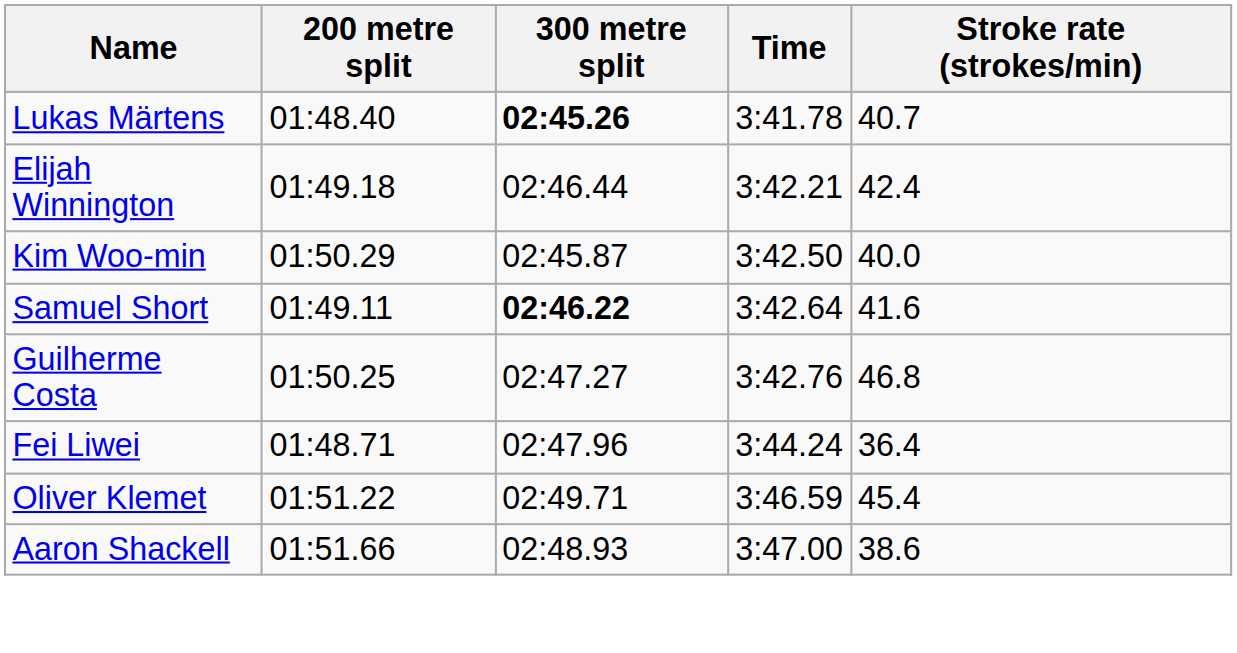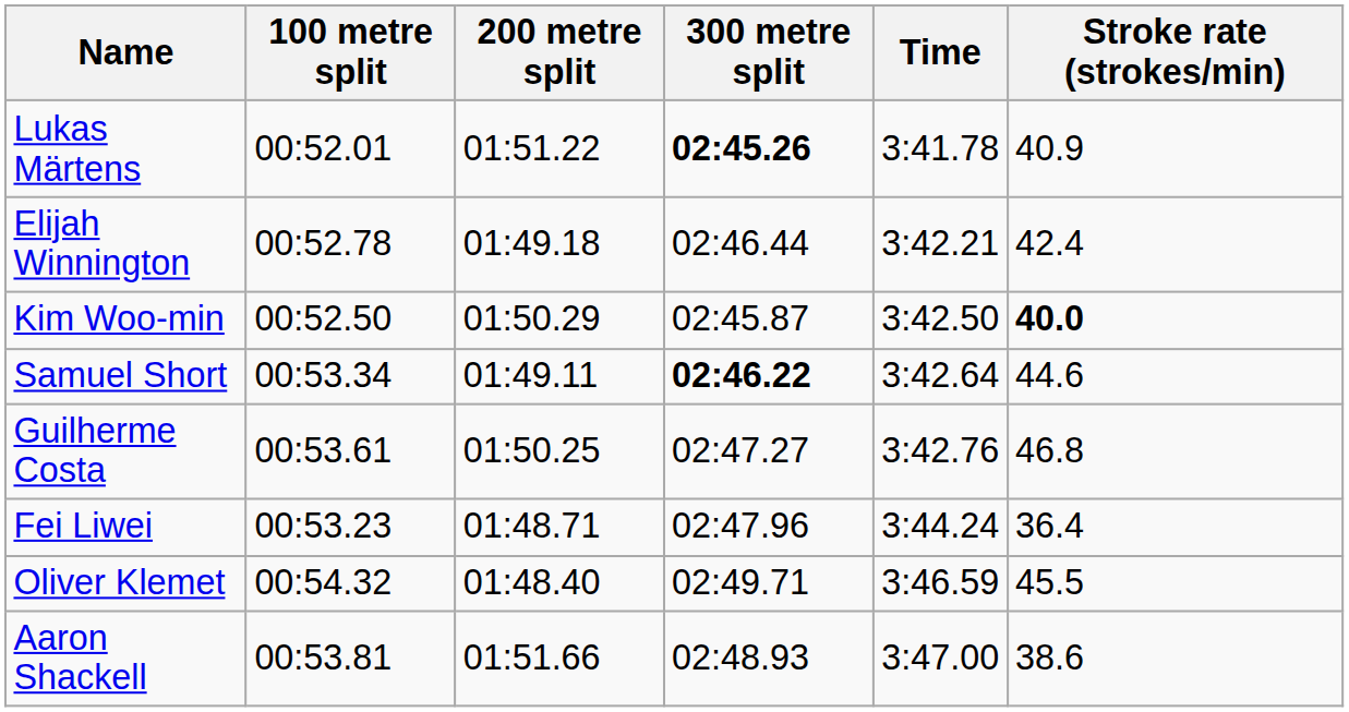+ column: 100 metre split | 00:52.01 | 00:52.78 | 00:52.50 | 00:53.34 | 00:53.61 | 00:53.23 | 00:54.32 | 00:53.81
Lukas Märtens | 200 metre split: 01:48.40 -> 01:51.22
Lukas Märtens | Stroke rate (strokes/min): 40.7 -> 40.9
Kim Woo-min | Stroke rate (strokes/min): normal -> bold
Samuel Short | Stroke rate (strokes/min): 41.6 -> 44.6
Oliver Klemet | 200 metre split: 01:51.22 -> 01:48.40
Oliver Klemet | Stroke rate (strokes/min): 45.4 -> 45.5
